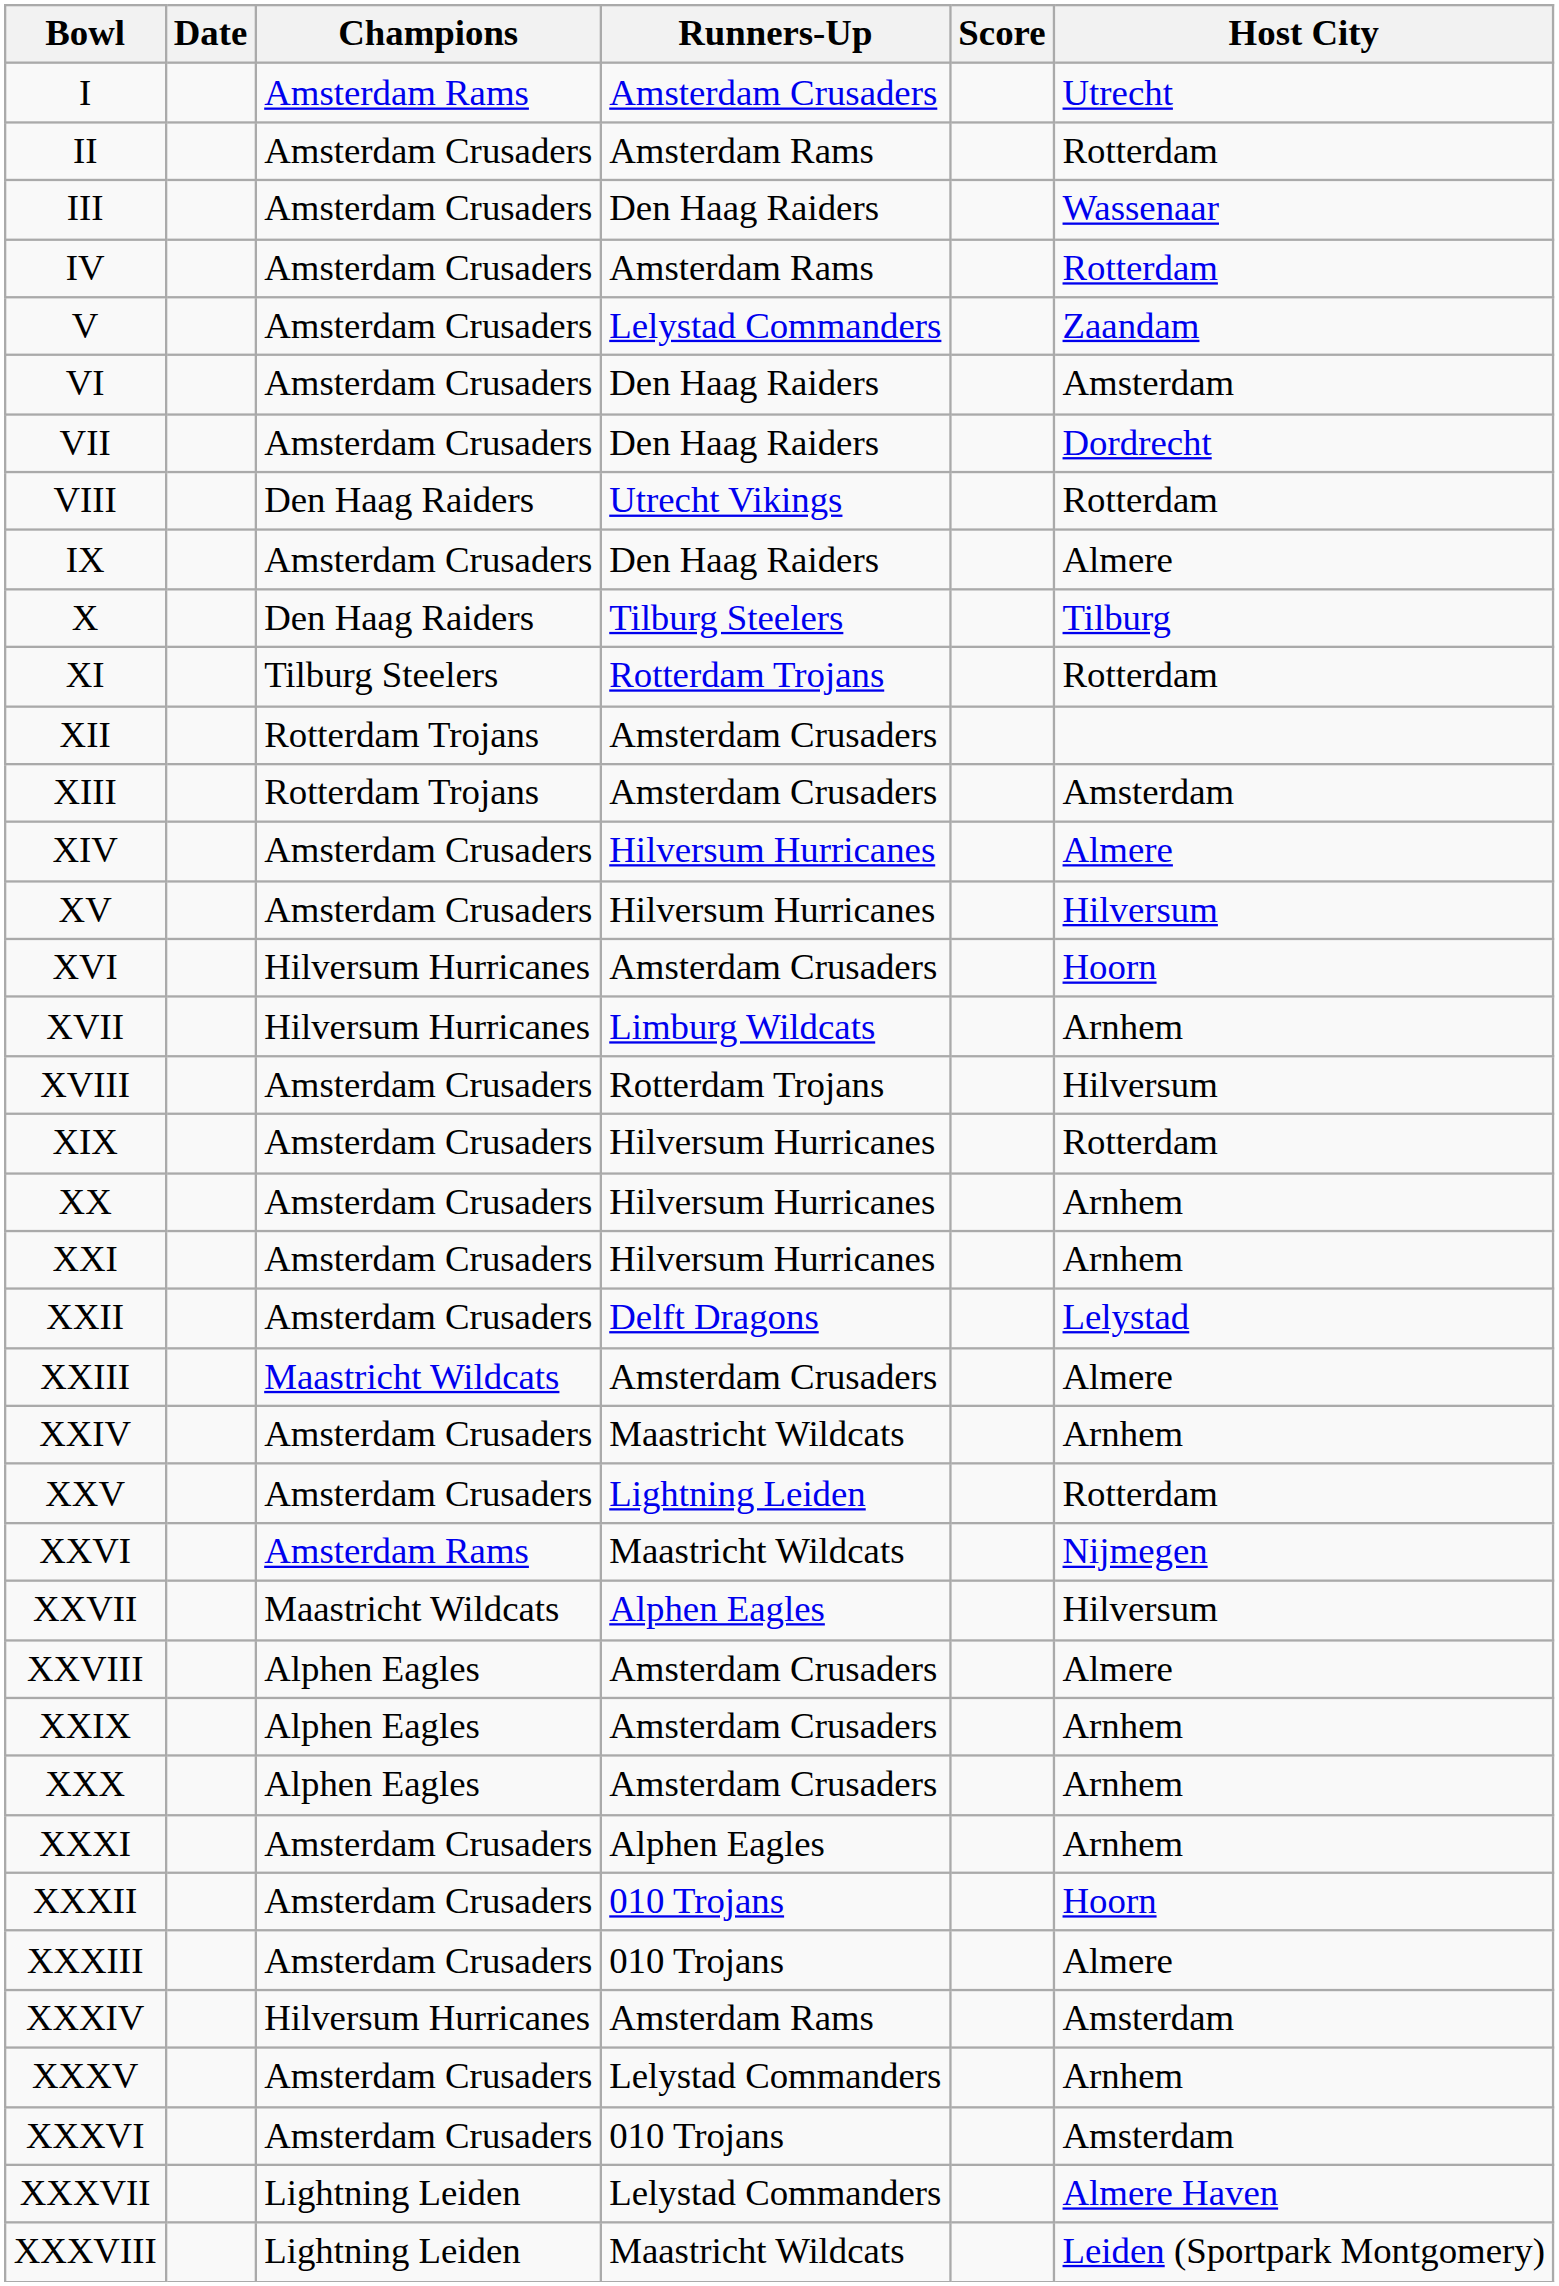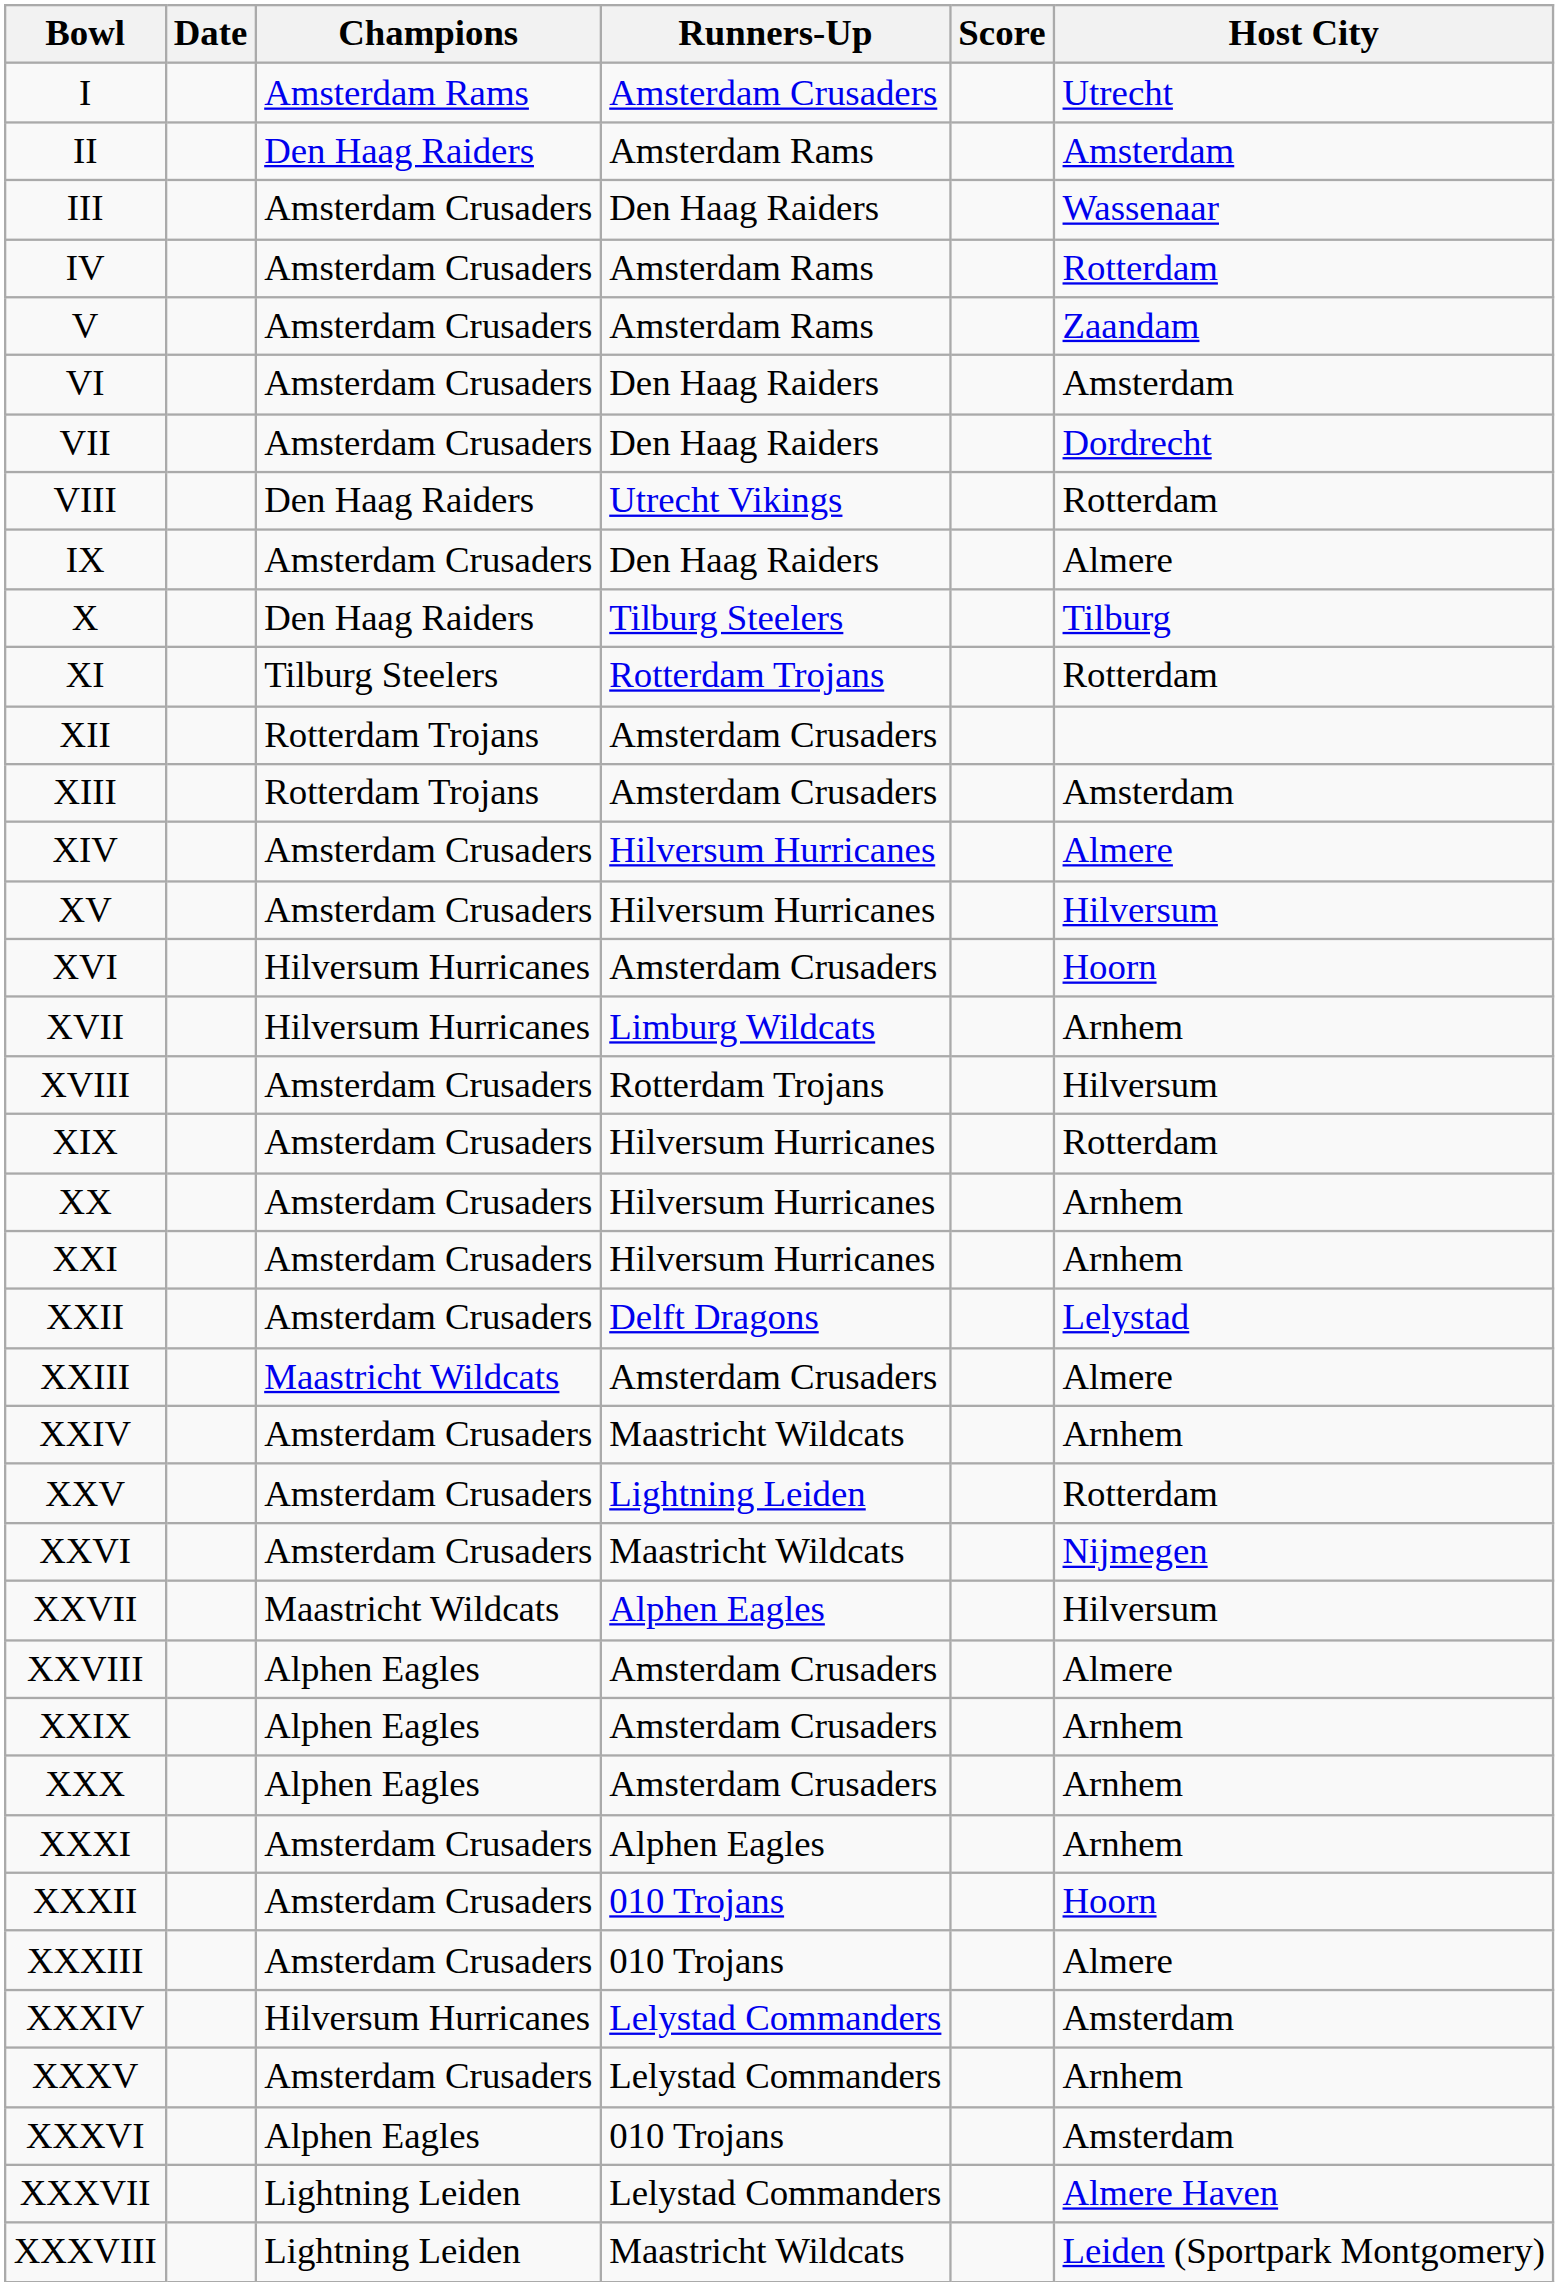II | Champions: Amsterdam Crusaders -> Den Haag Raiders
II | Host City: Rotterdam -> Amsterdam
V | Runners-Up: Lelystad Commanders -> Amsterdam Rams
XXVI | Champions: Amsterdam Rams -> Amsterdam Crusaders
XXXIV | Runners-Up: Amsterdam Rams -> Lelystad Commanders
XXXVI | Champions: Amsterdam Crusaders -> Alphen Eagles
